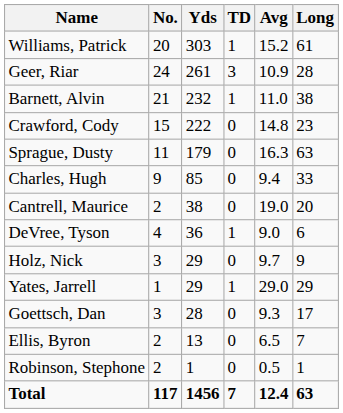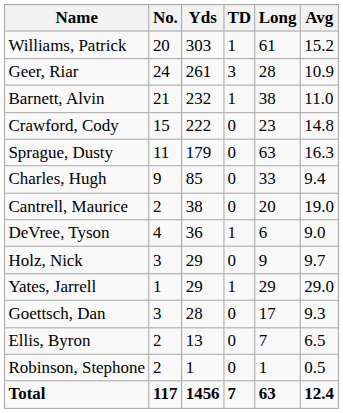columns swapped: Long <-> Avg
